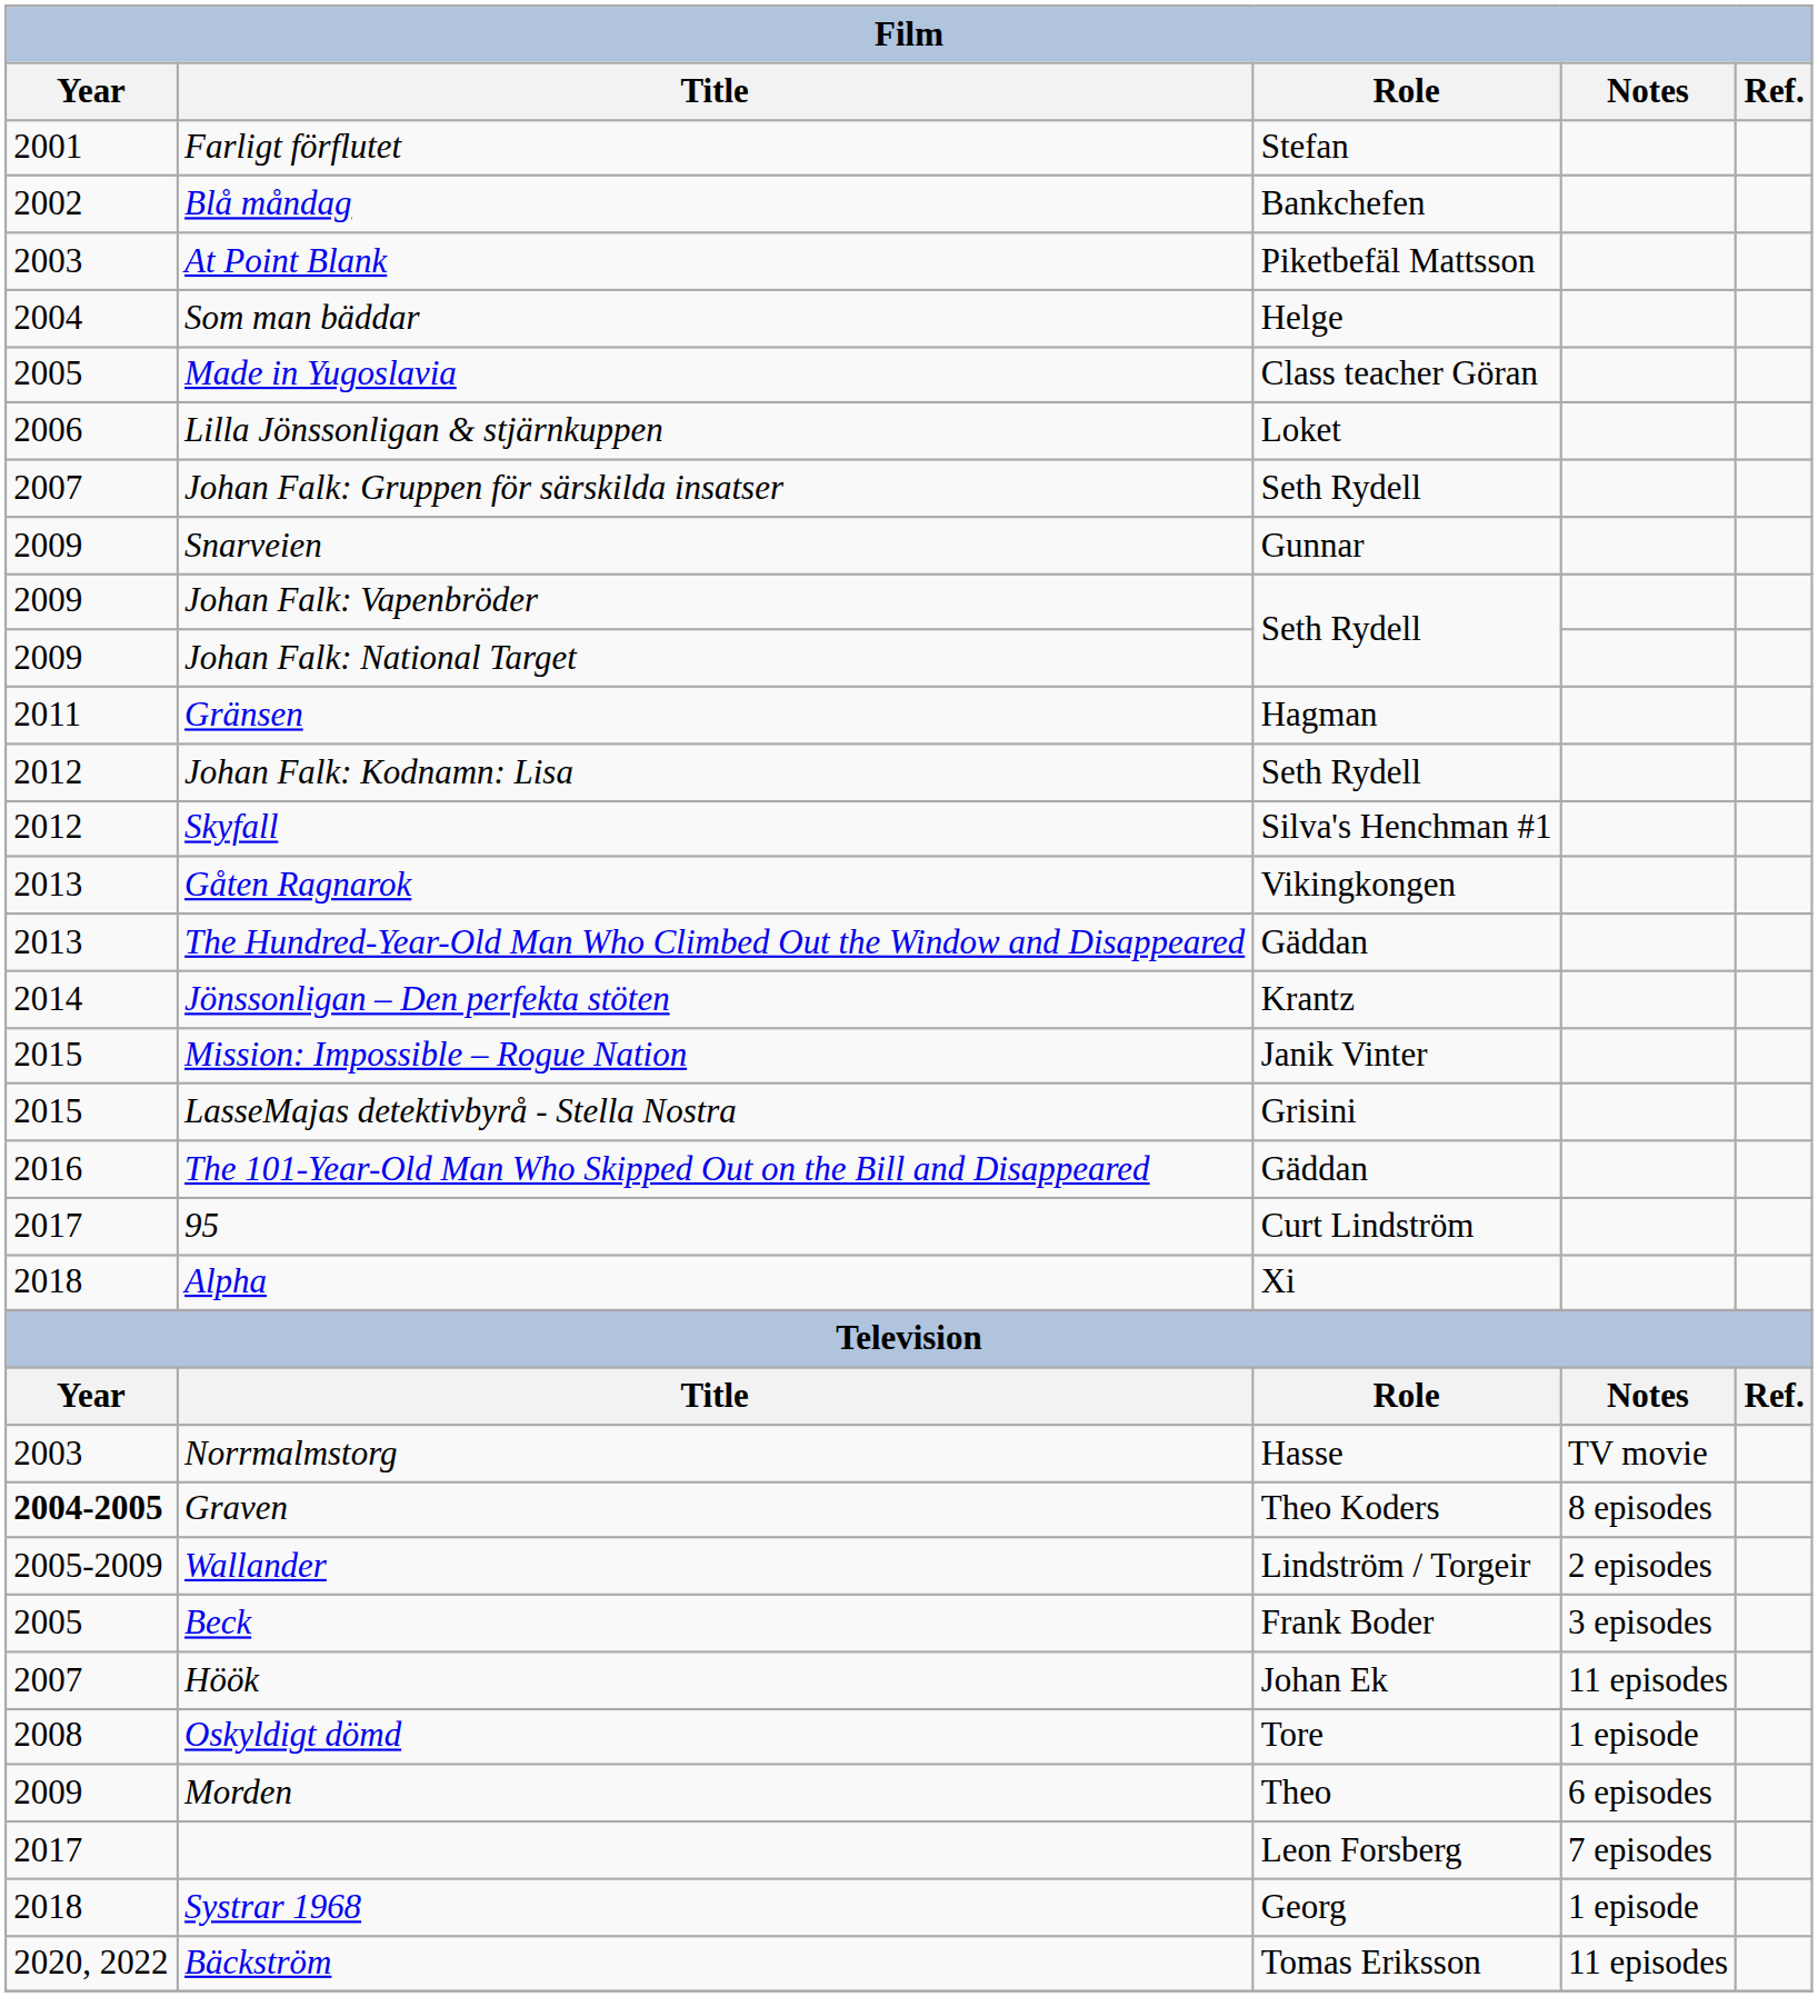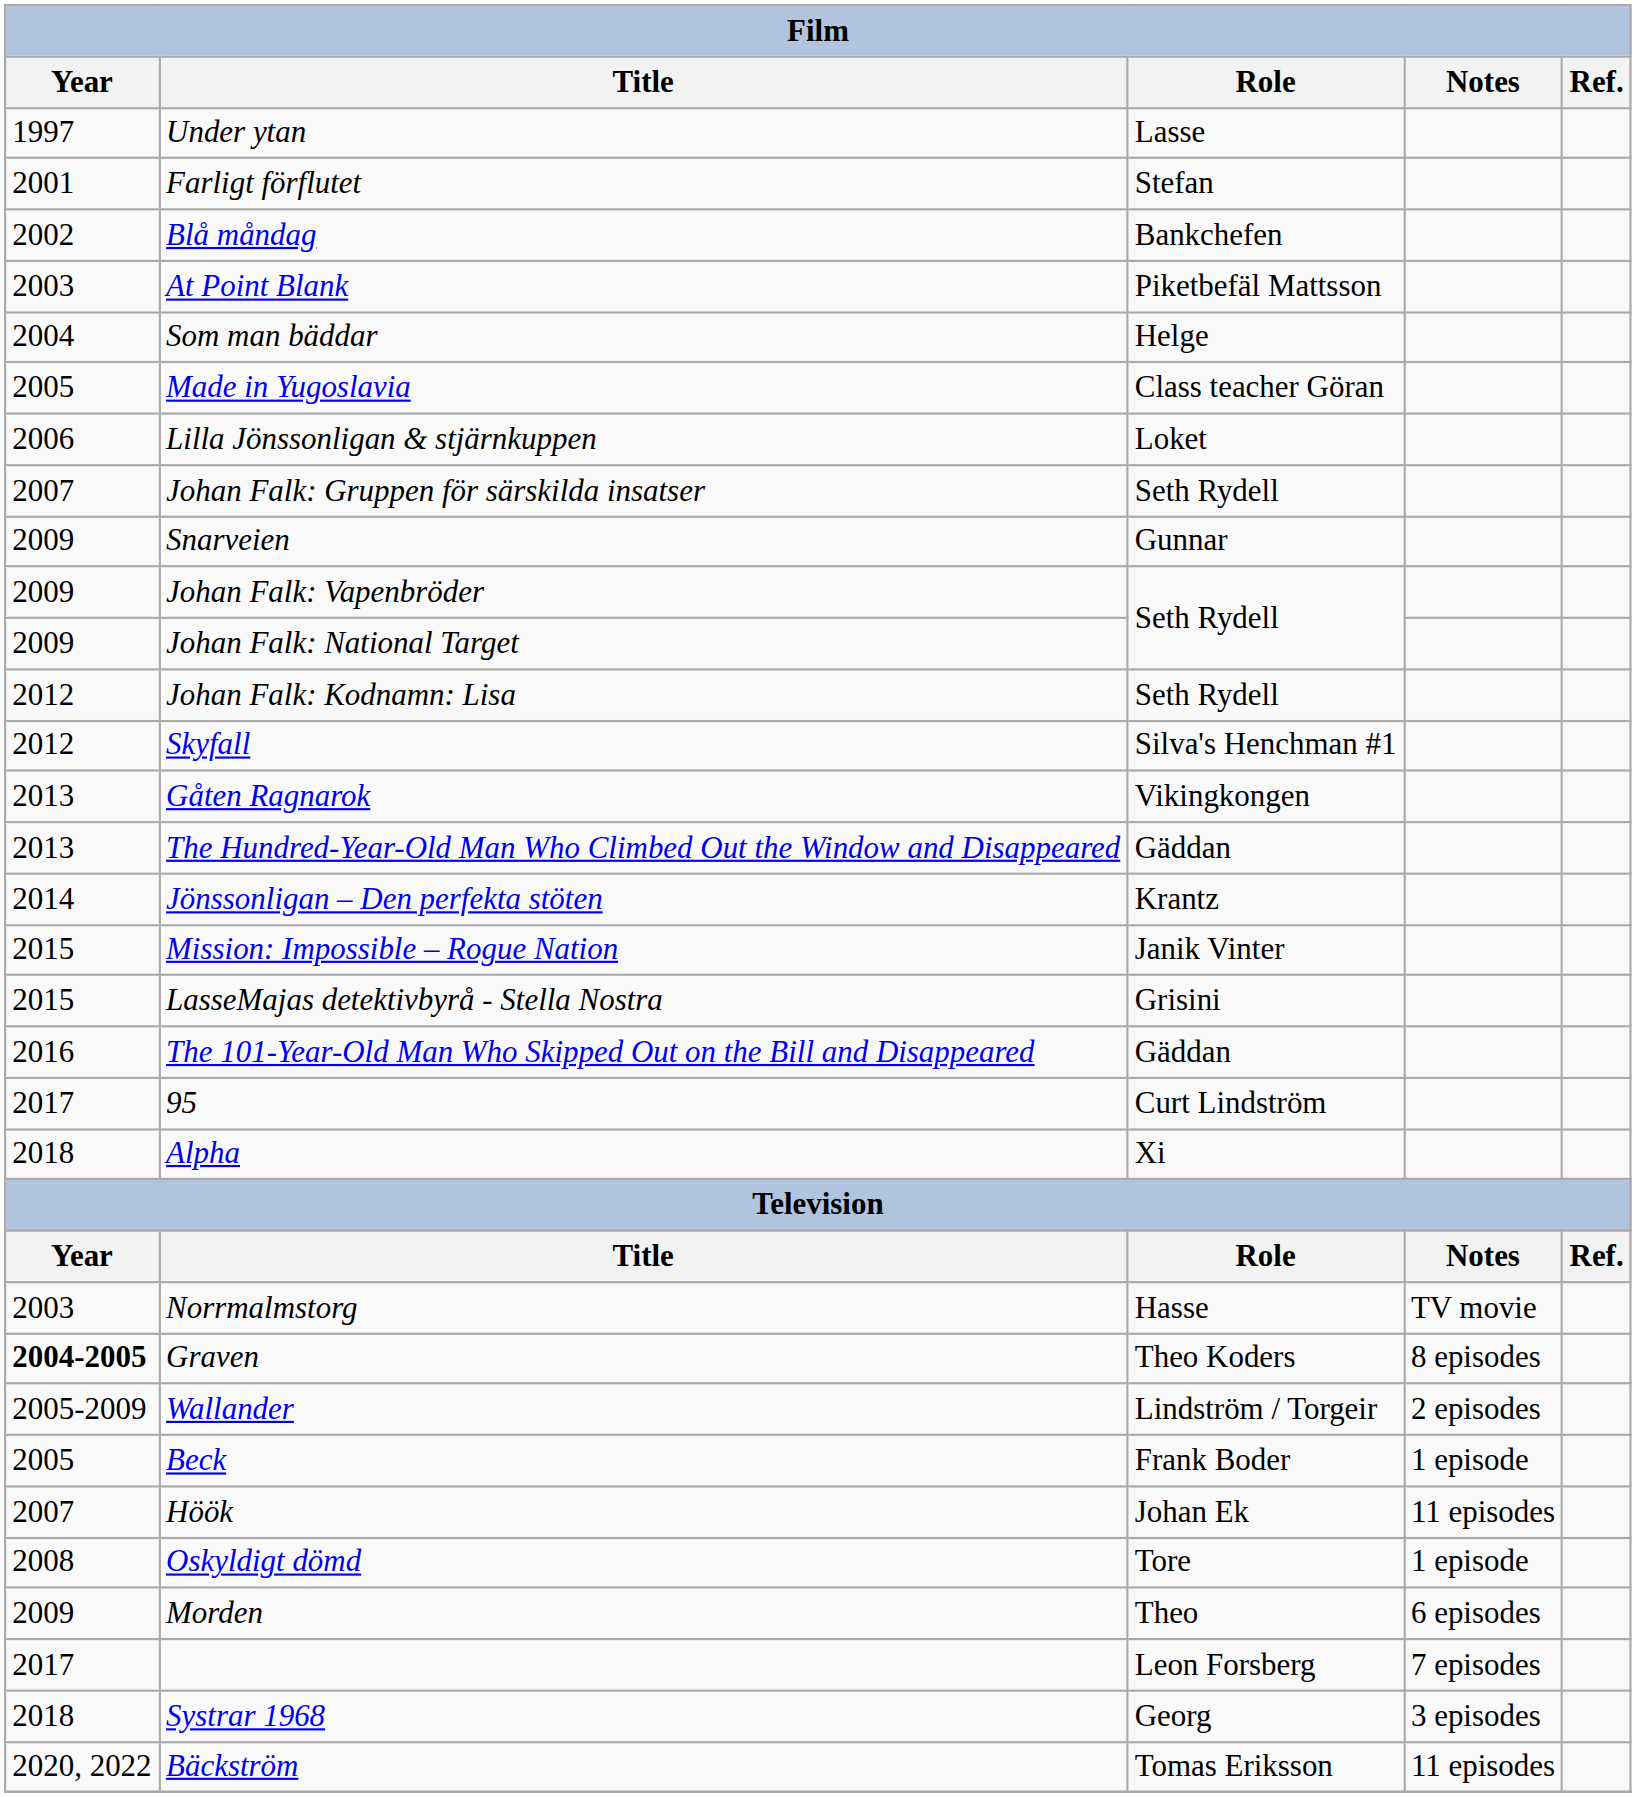+ row: 1997 | Under ytan | Lasse
- row: 2011 | Gränsen | Hagman
Beck | Notes: 3 episodes -> 1 episode
Systrar 1968 | Notes: 1 episode -> 3 episodes
